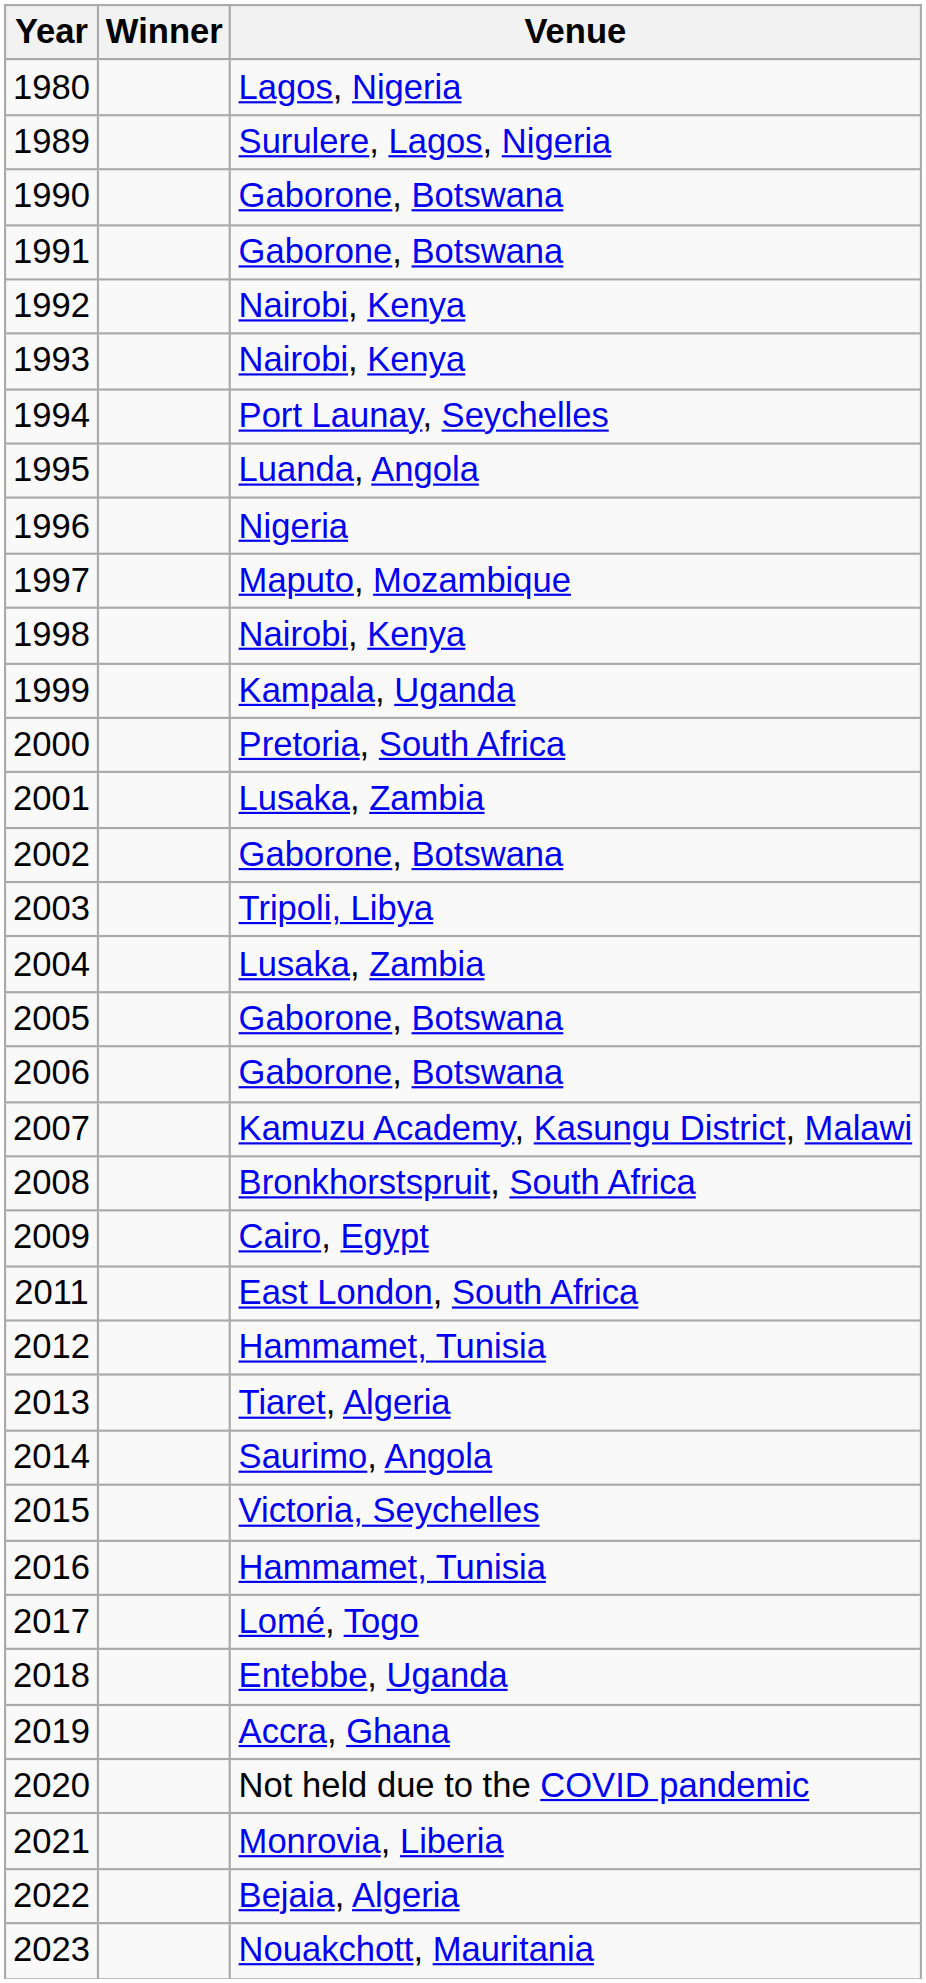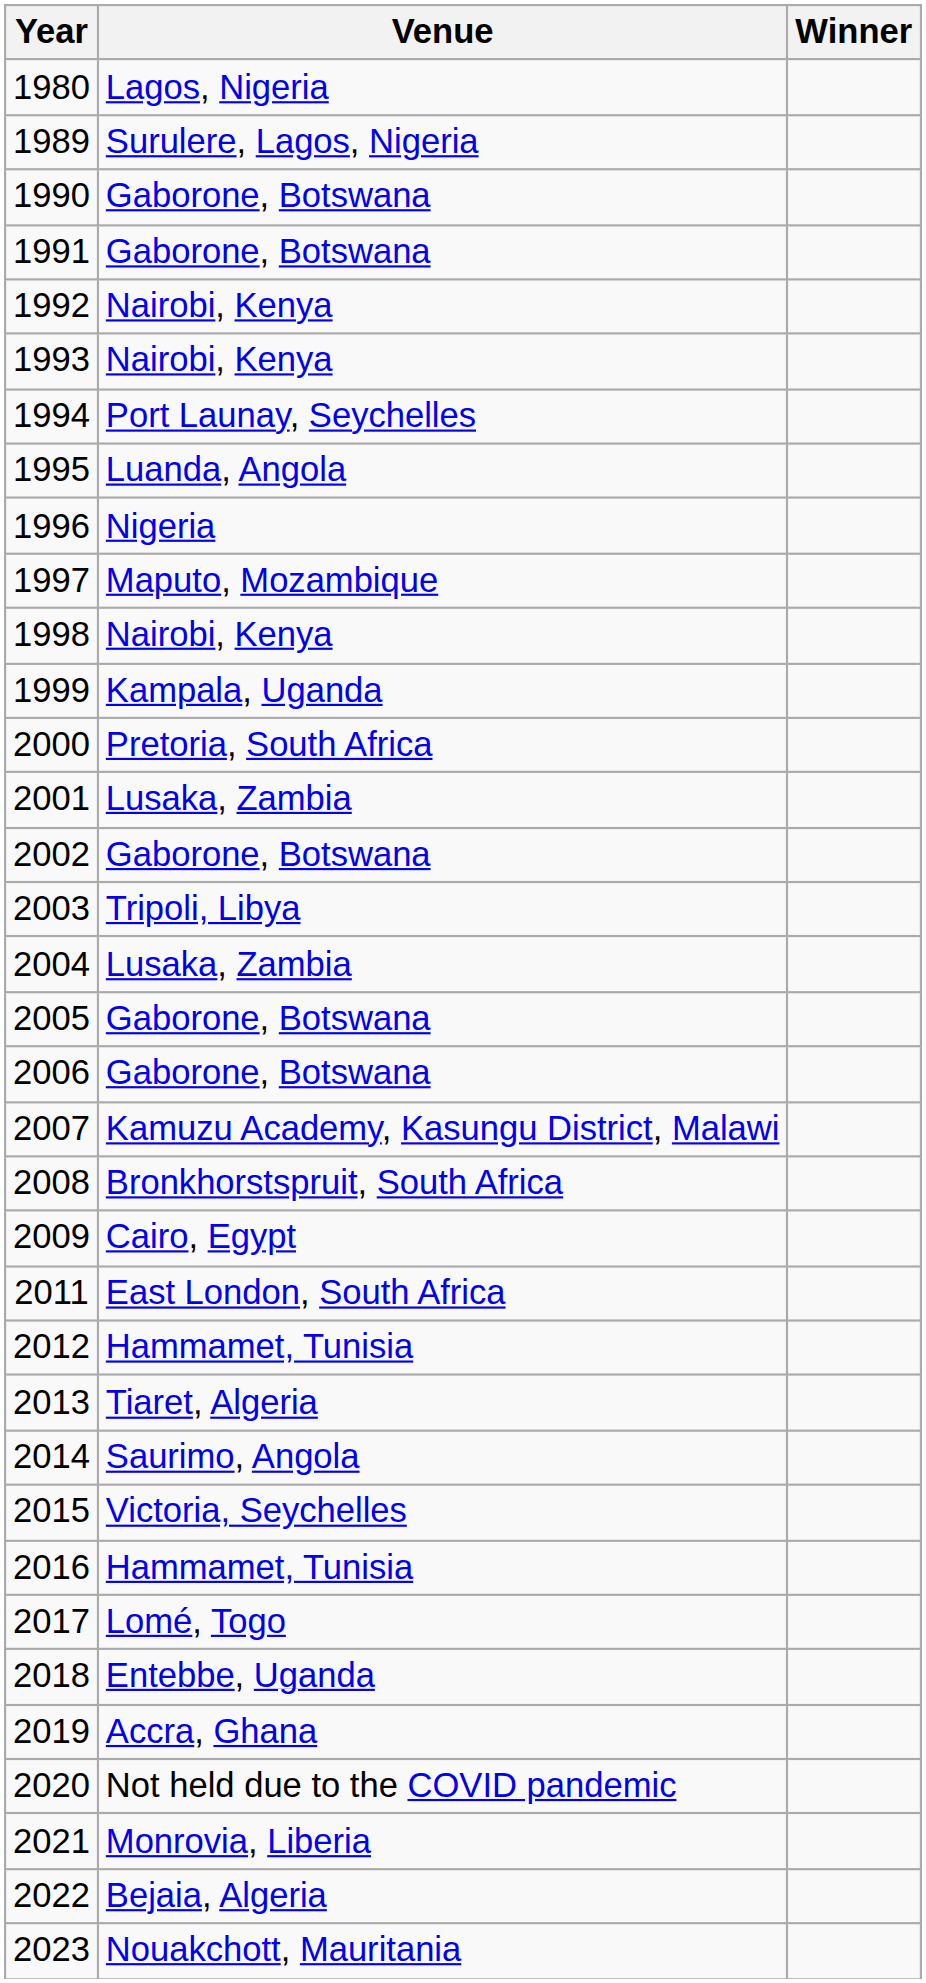columns swapped: Venue <-> Winner
